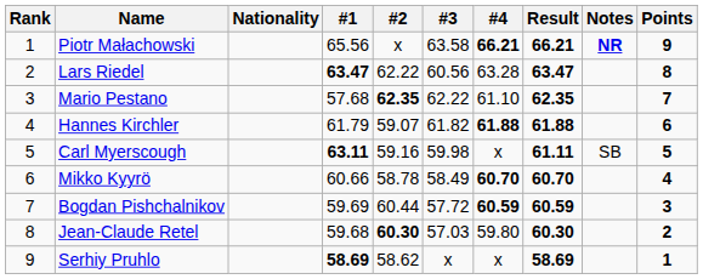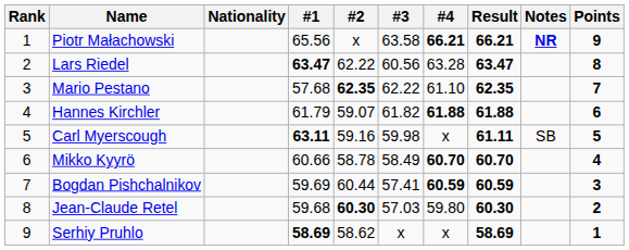Bogdan Pishchalnikov | #3: 57.72 -> 57.41
